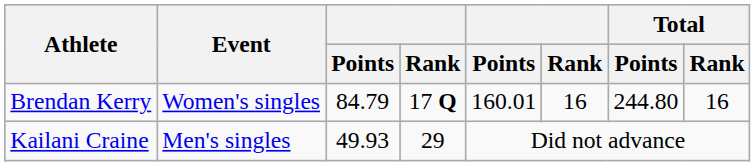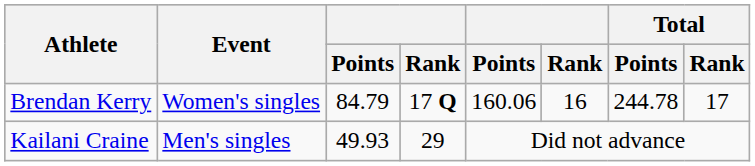Brendan Kerry | column 5: 160.01 -> 160.06
Brendan Kerry | Total / Points: 244.80 -> 244.78
Brendan Kerry | Total / Rank: 16 -> 17
